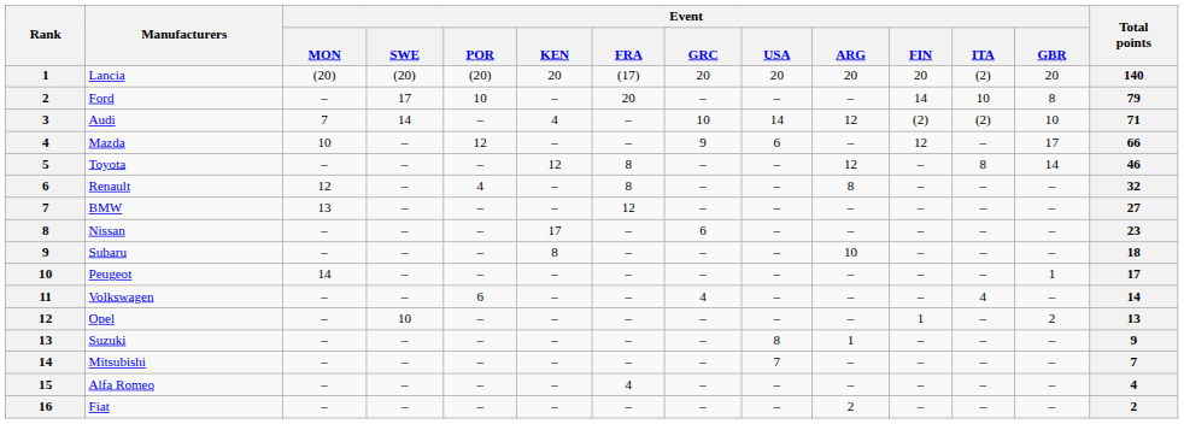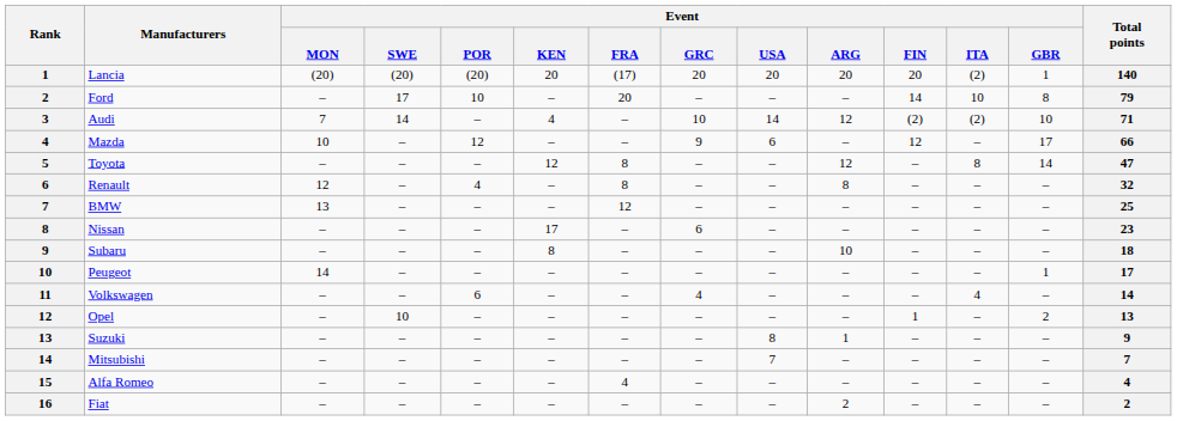Lancia | Event / GBR: 20 -> 1
Toyota | Total points: 46 -> 47
BMW | Total points: 27 -> 25
